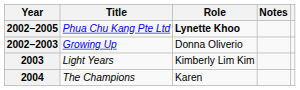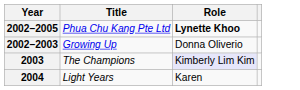- column: Notes
2003 | Title: Light Years -> The Champions
2003 | Role: no background -> lavender background
2004 | Title: The Champions -> Light Years
